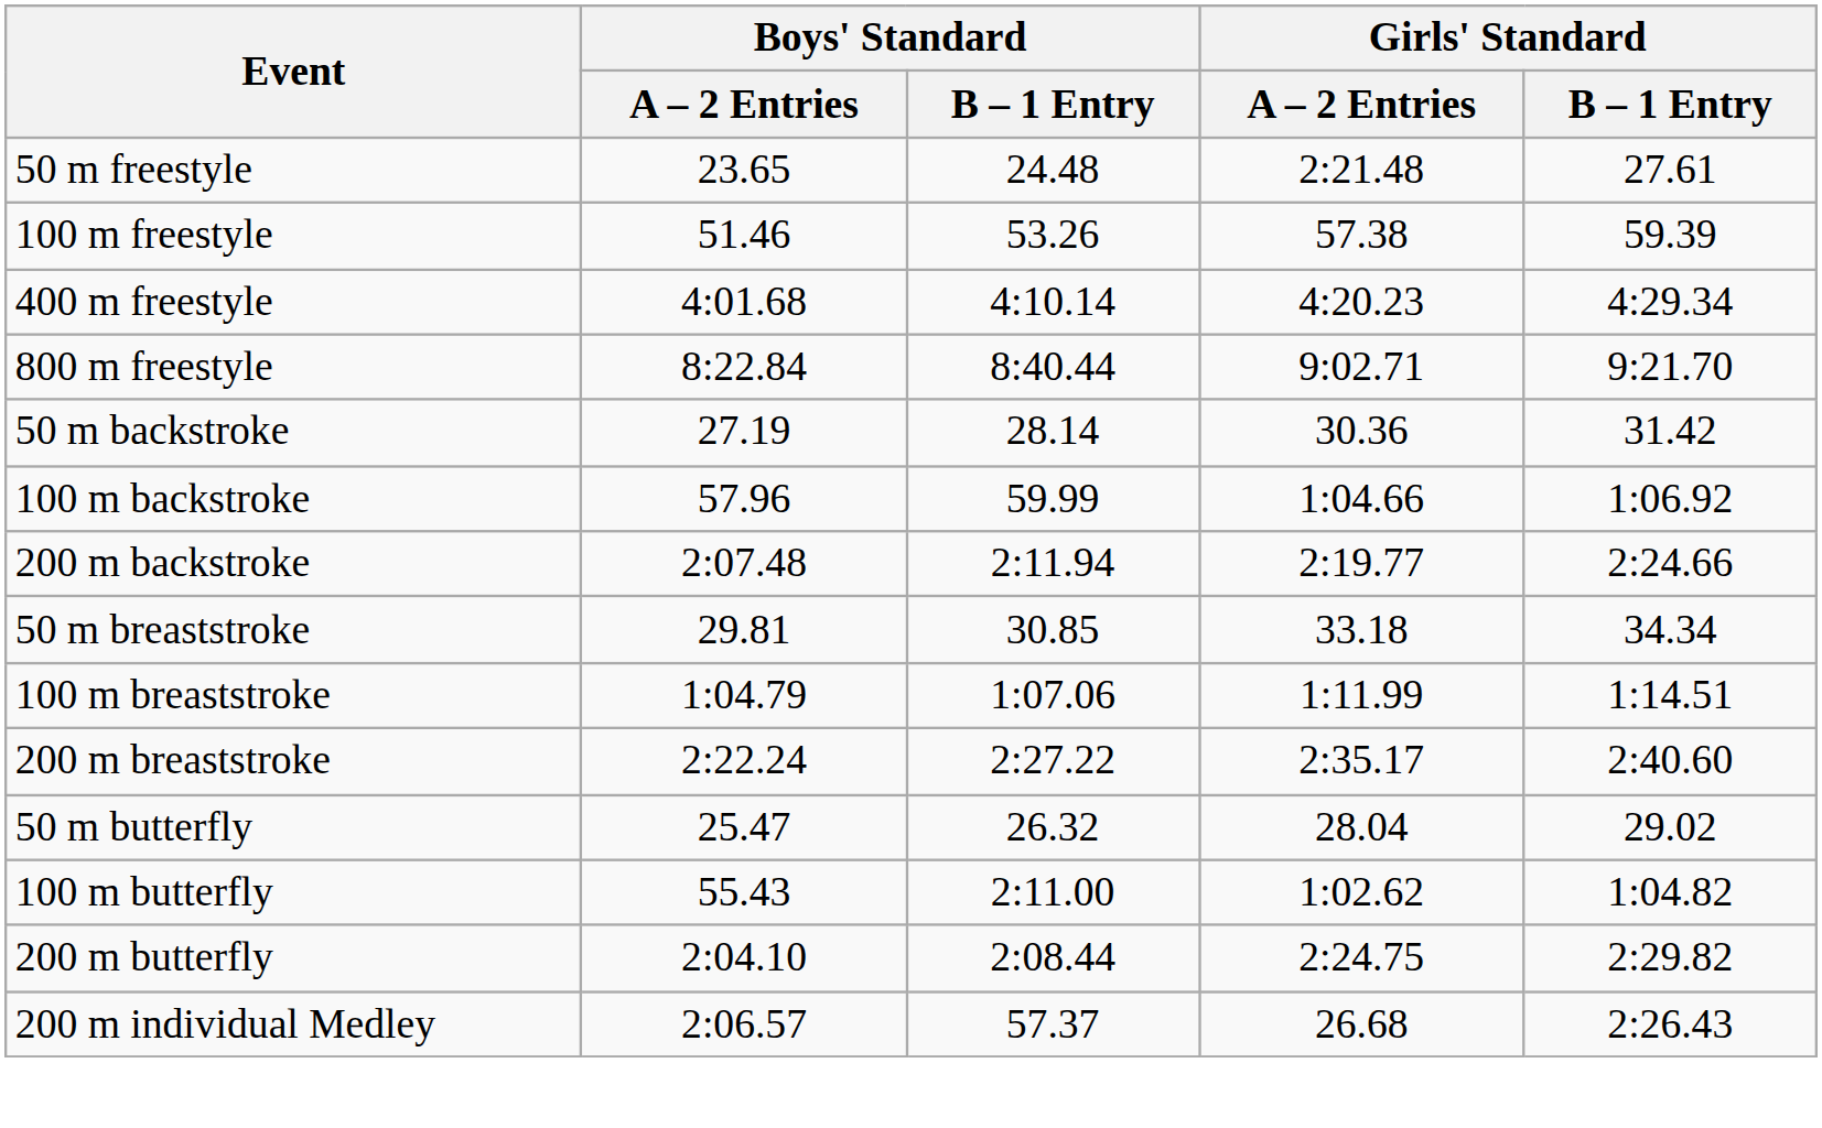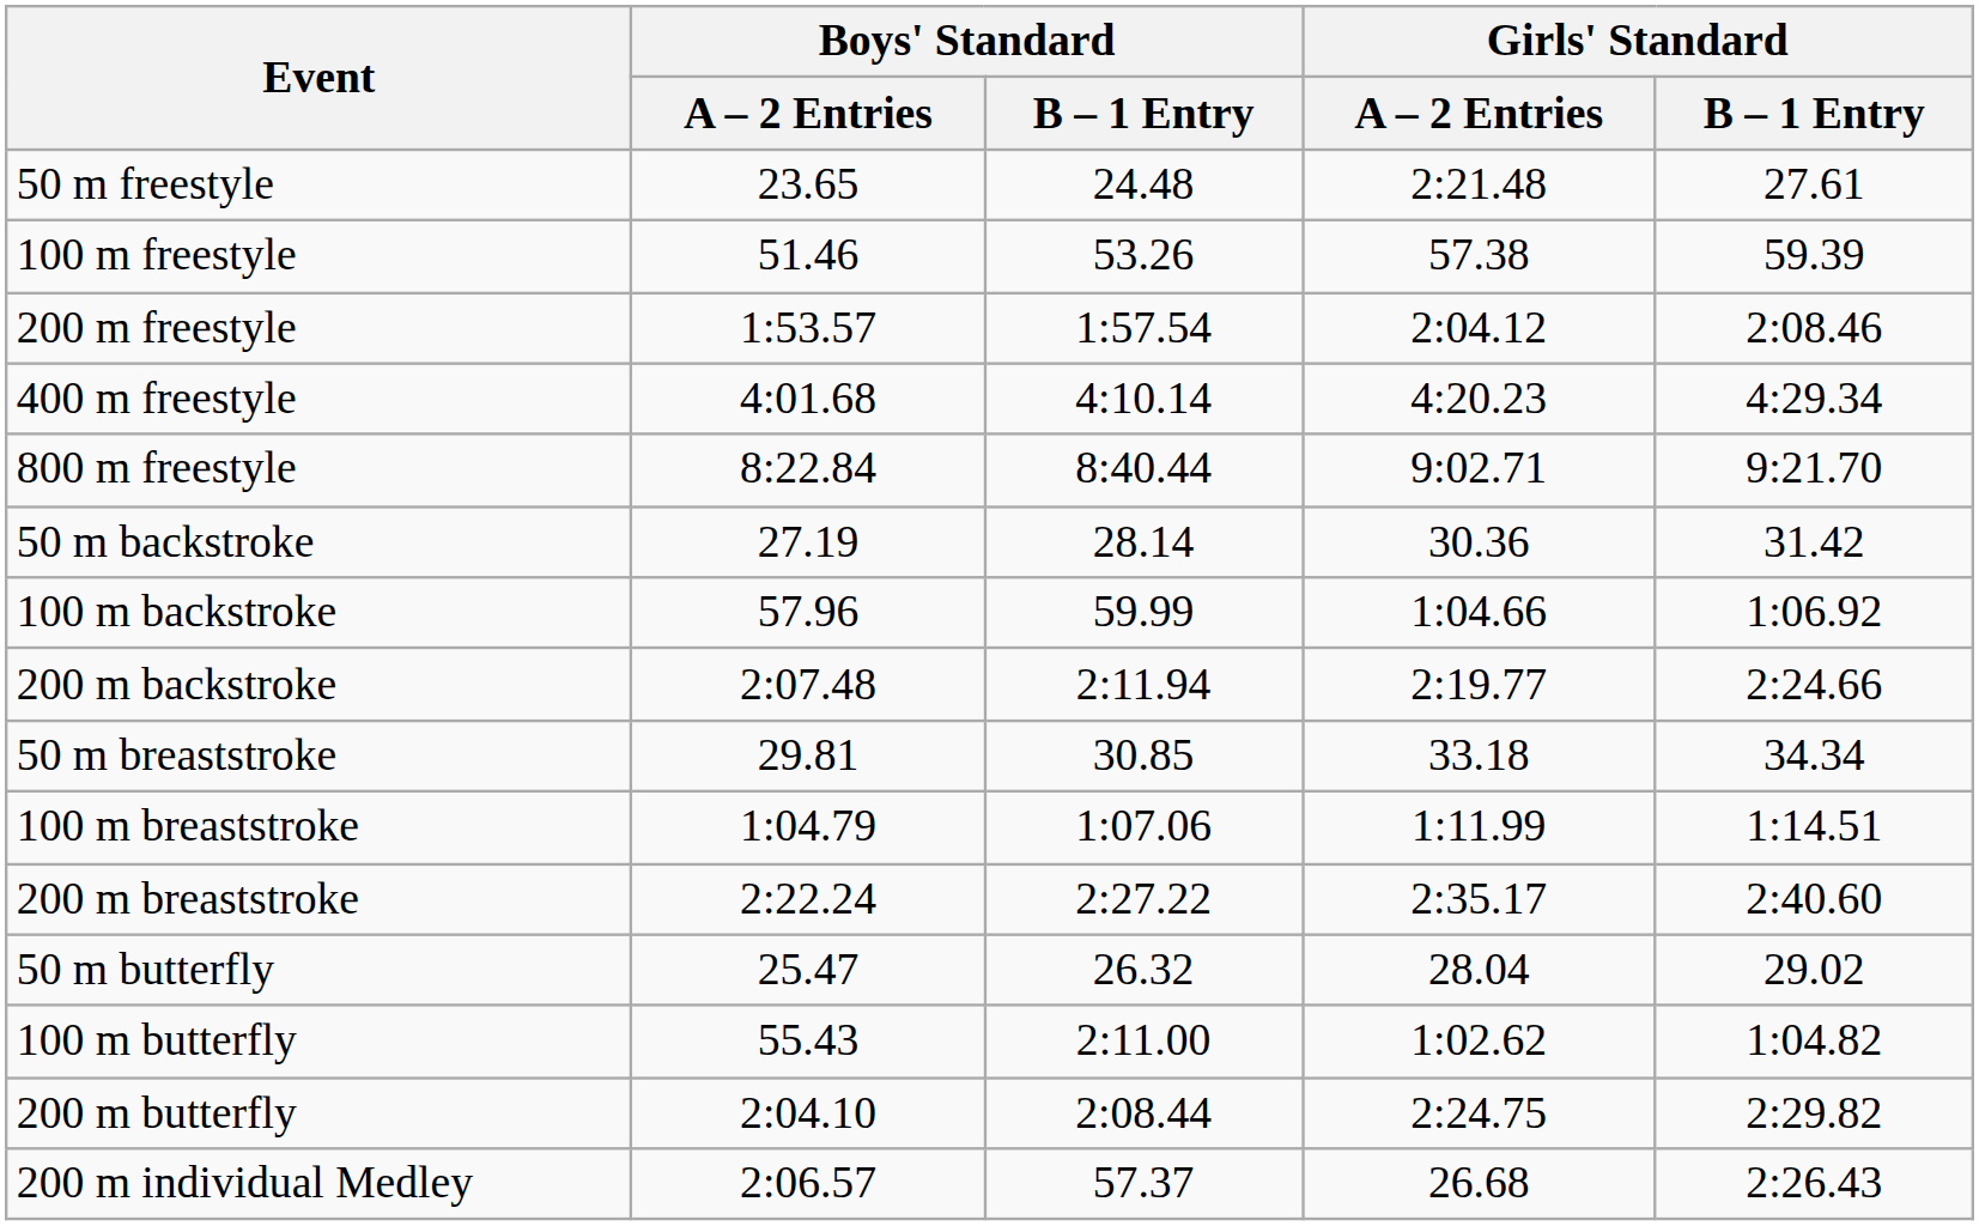+ row: 200 m freestyle | 1:53.57 | 1:57.54 | 2:04.12 | 2:08.46
